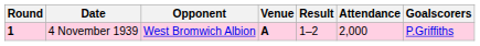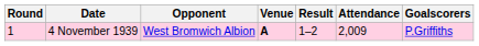4 November 1939 | Round: bold -> normal
4 November 1939 | Attendance: 2,000 -> 2,009
